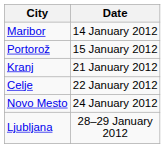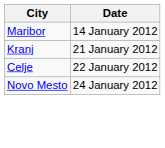- row: Portorož | 15 January 2012
- row: Ljubljana | 28–29 January 2012
